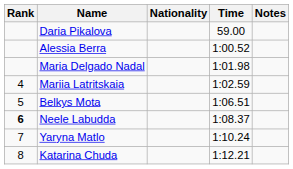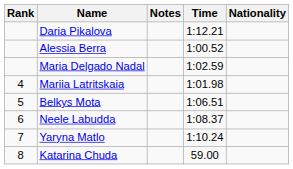columns swapped: Nationality <-> Notes
Daria Pikalova | Time: 59.00 -> 1:12.21
Maria Delgado Nadal | Time: 1:01.98 -> 1:02.59
Mariia Latritskaia | Time: 1:02.59 -> 1:01.98
Neele Labudda | Rank: bold -> normal
Katarina Chuda | Time: 1:12.21 -> 59.00
